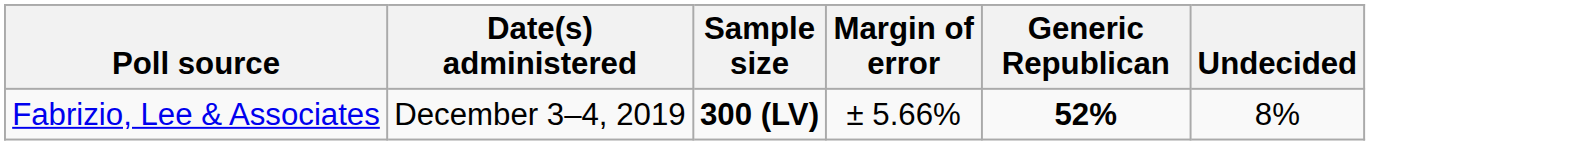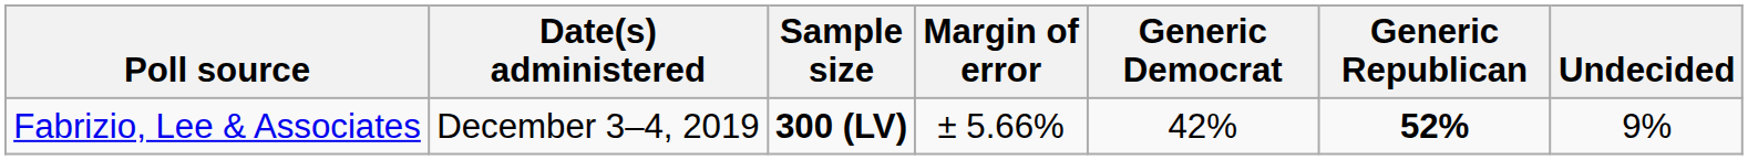+ column: Generic Democrat | 42%
Fabrizio, Lee & Associates | Undecided: 8% -> 9%
